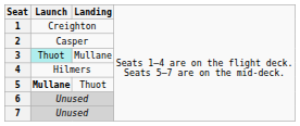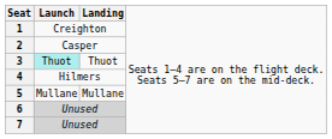3 | column 3: Mullane -> Thuot
5 | column 2: bold -> normal
5 | column 3: Thuot -> Mullane
